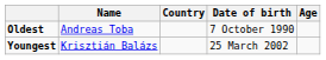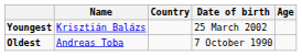rows swapped: Youngest <-> Oldest
